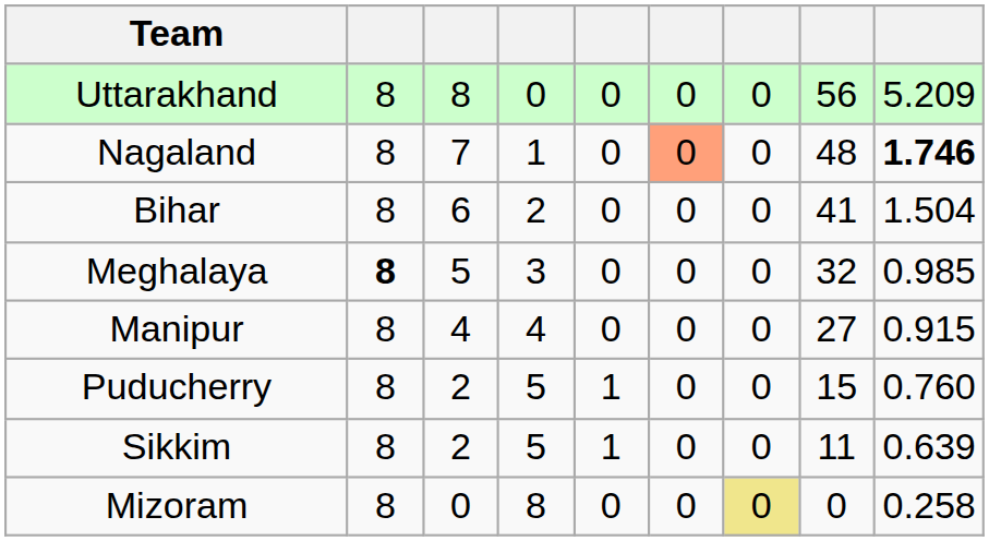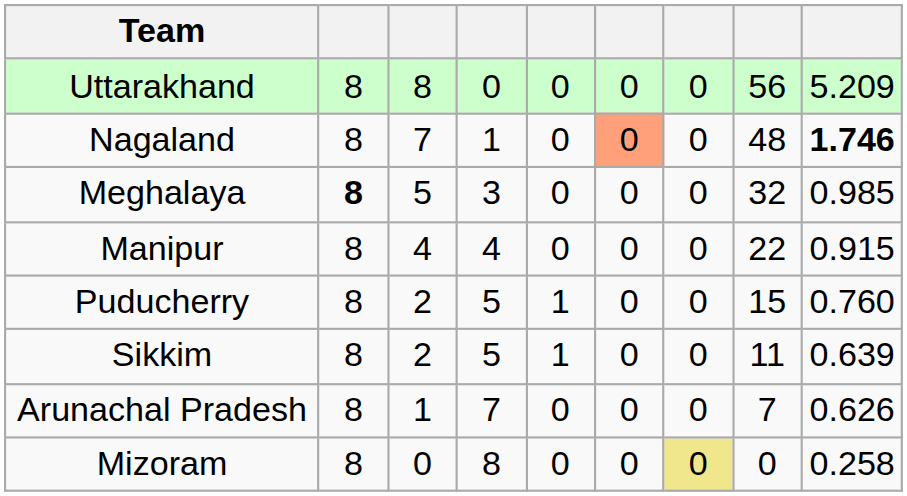- row: Bihar | 8 | 6 | 2 | 0 | 0 | 0 | 41 | 1.504
Manipur | column 8: 27 -> 22
+ row: Arunachal Pradesh | 8 | 1 | 7 | 0 | 0 | 0 | 7 | 0.626
